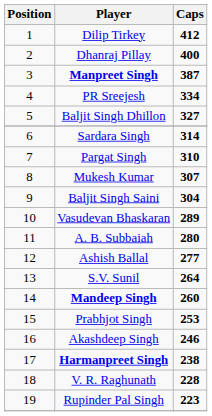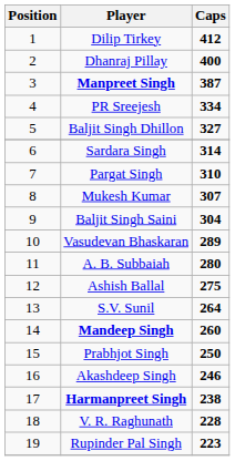Ashish Ballal | Caps: 277 -> 275
Prabhjot Singh | Caps: 253 -> 250
